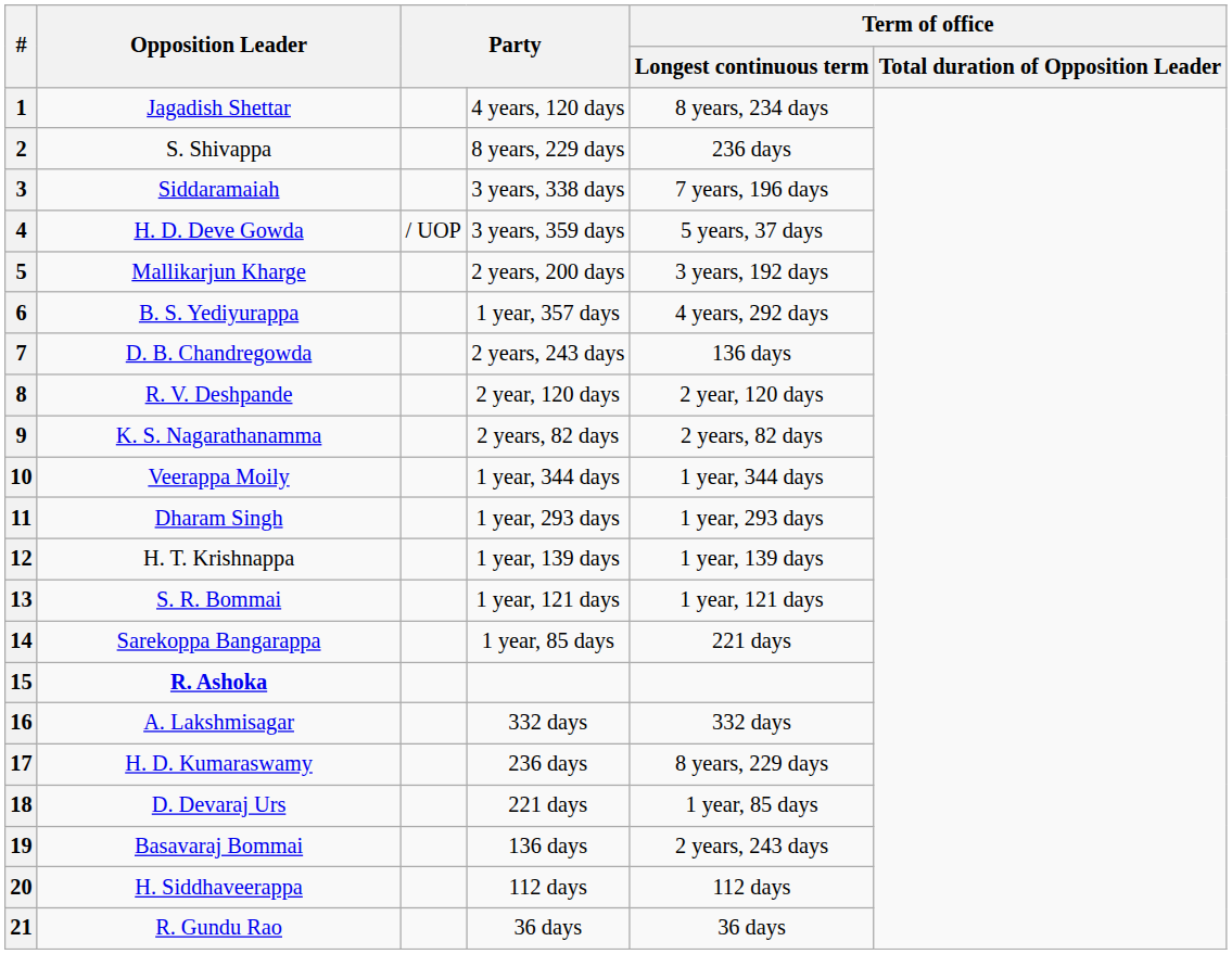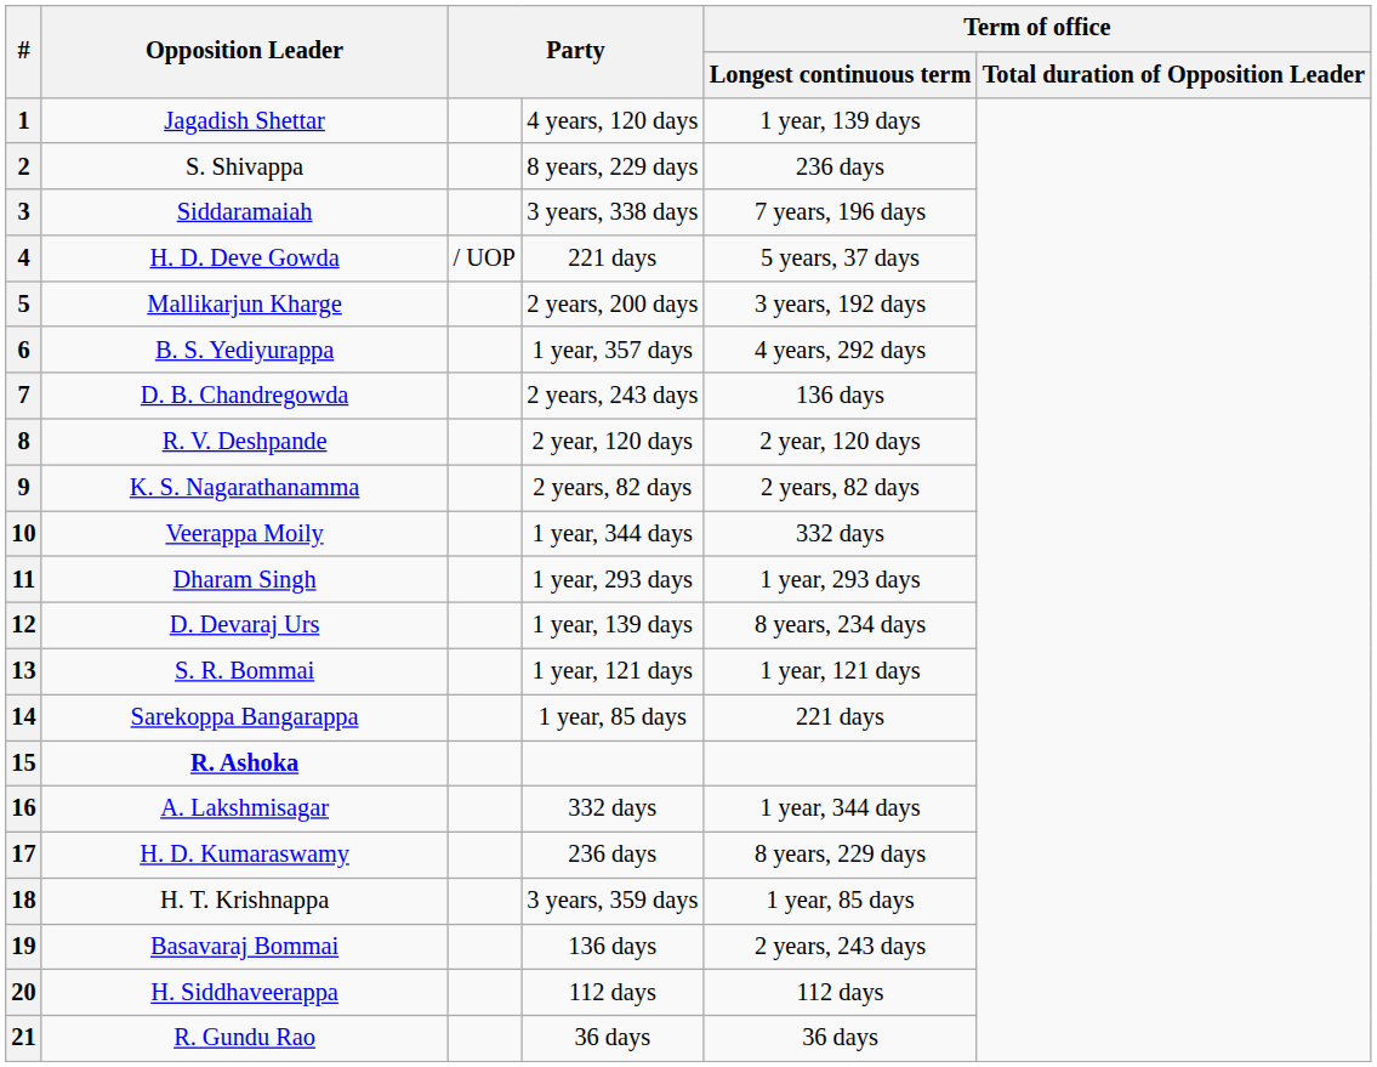1 | Term of office / Longest continuous term: 8 years, 234 days -> 1 year, 139 days
4 | column 4: 3 years, 359 days -> 221 days
10 | Term of office / Longest continuous term: 1 year, 344 days -> 332 days
12 | Opposition Leader: H. T. Krishnappa -> D. Devaraj Urs
12 | Term of office / Longest continuous term: 1 year, 139 days -> 8 years, 234 days
16 | Term of office / Longest continuous term: 332 days -> 1 year, 344 days
18 | Opposition Leader: D. Devaraj Urs -> H. T. Krishnappa
18 | column 4: 221 days -> 3 years, 359 days
